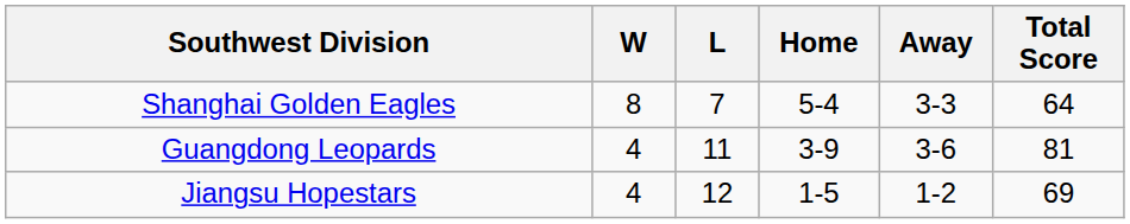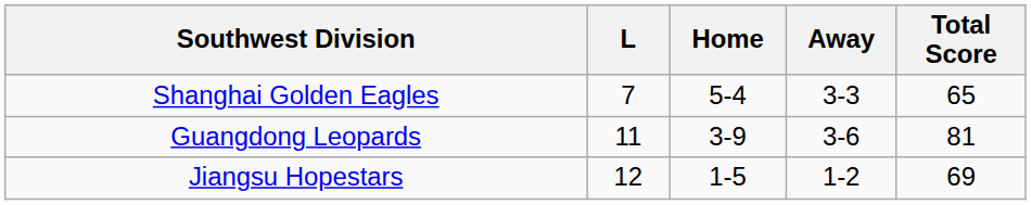- column: W | 8 | 4 | 4
Shanghai Golden Eagles | Total Score: 64 -> 65
